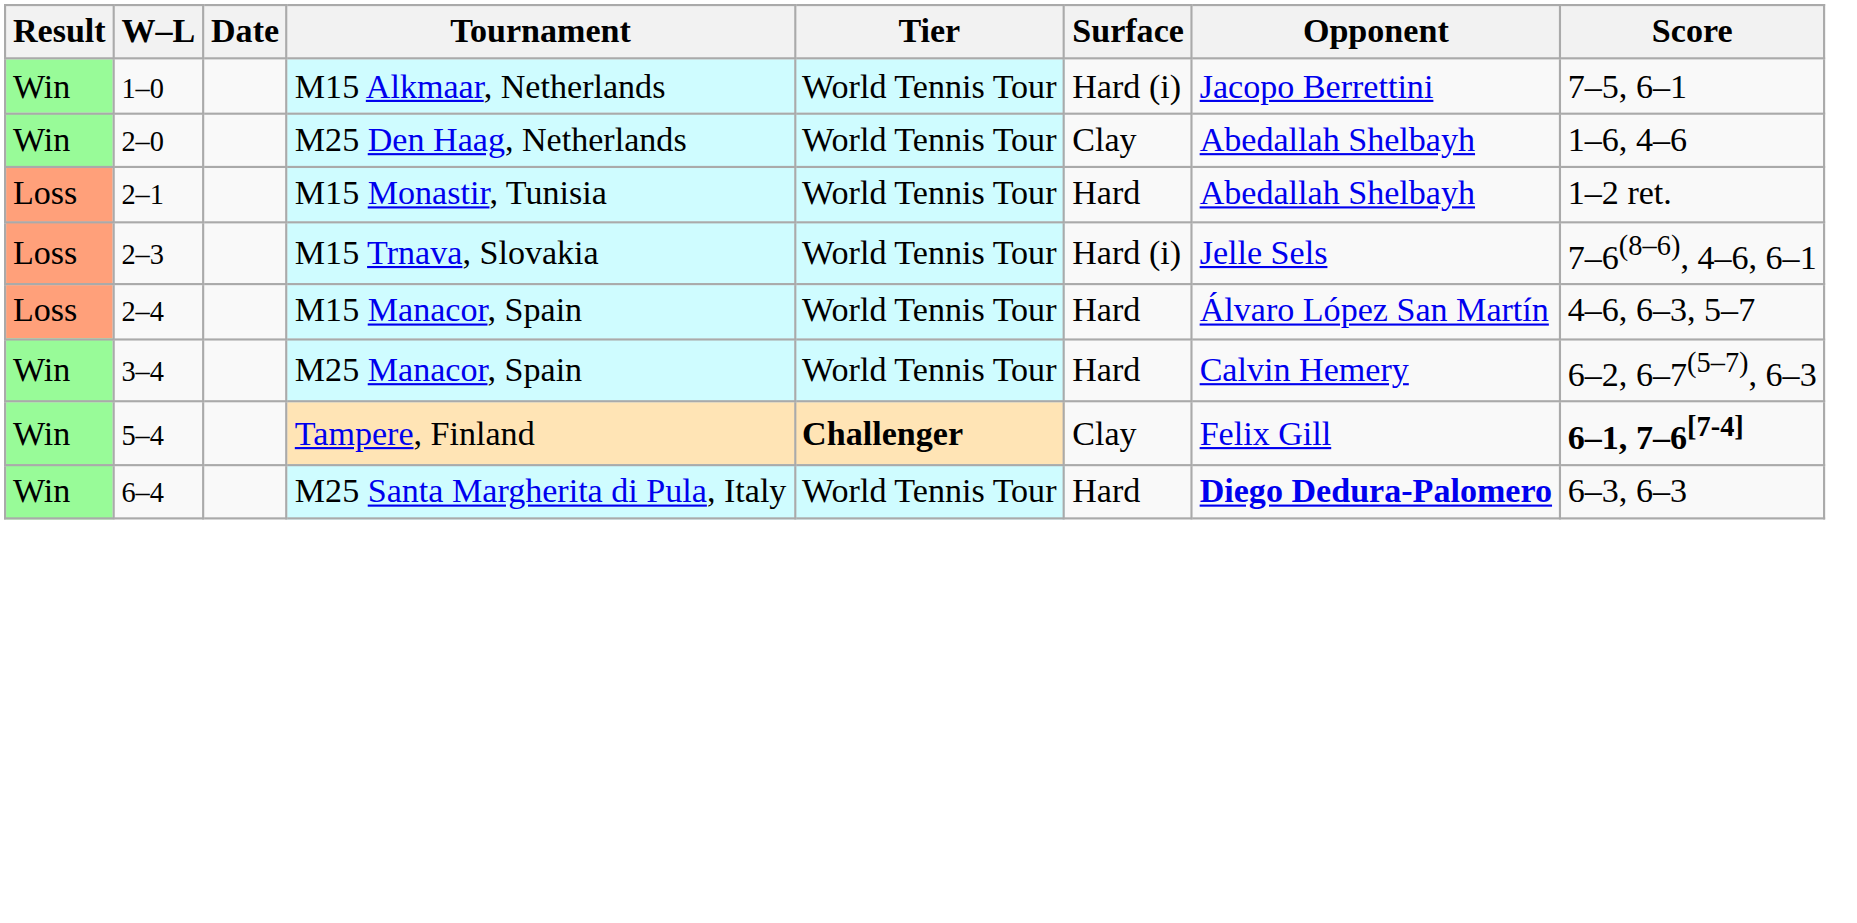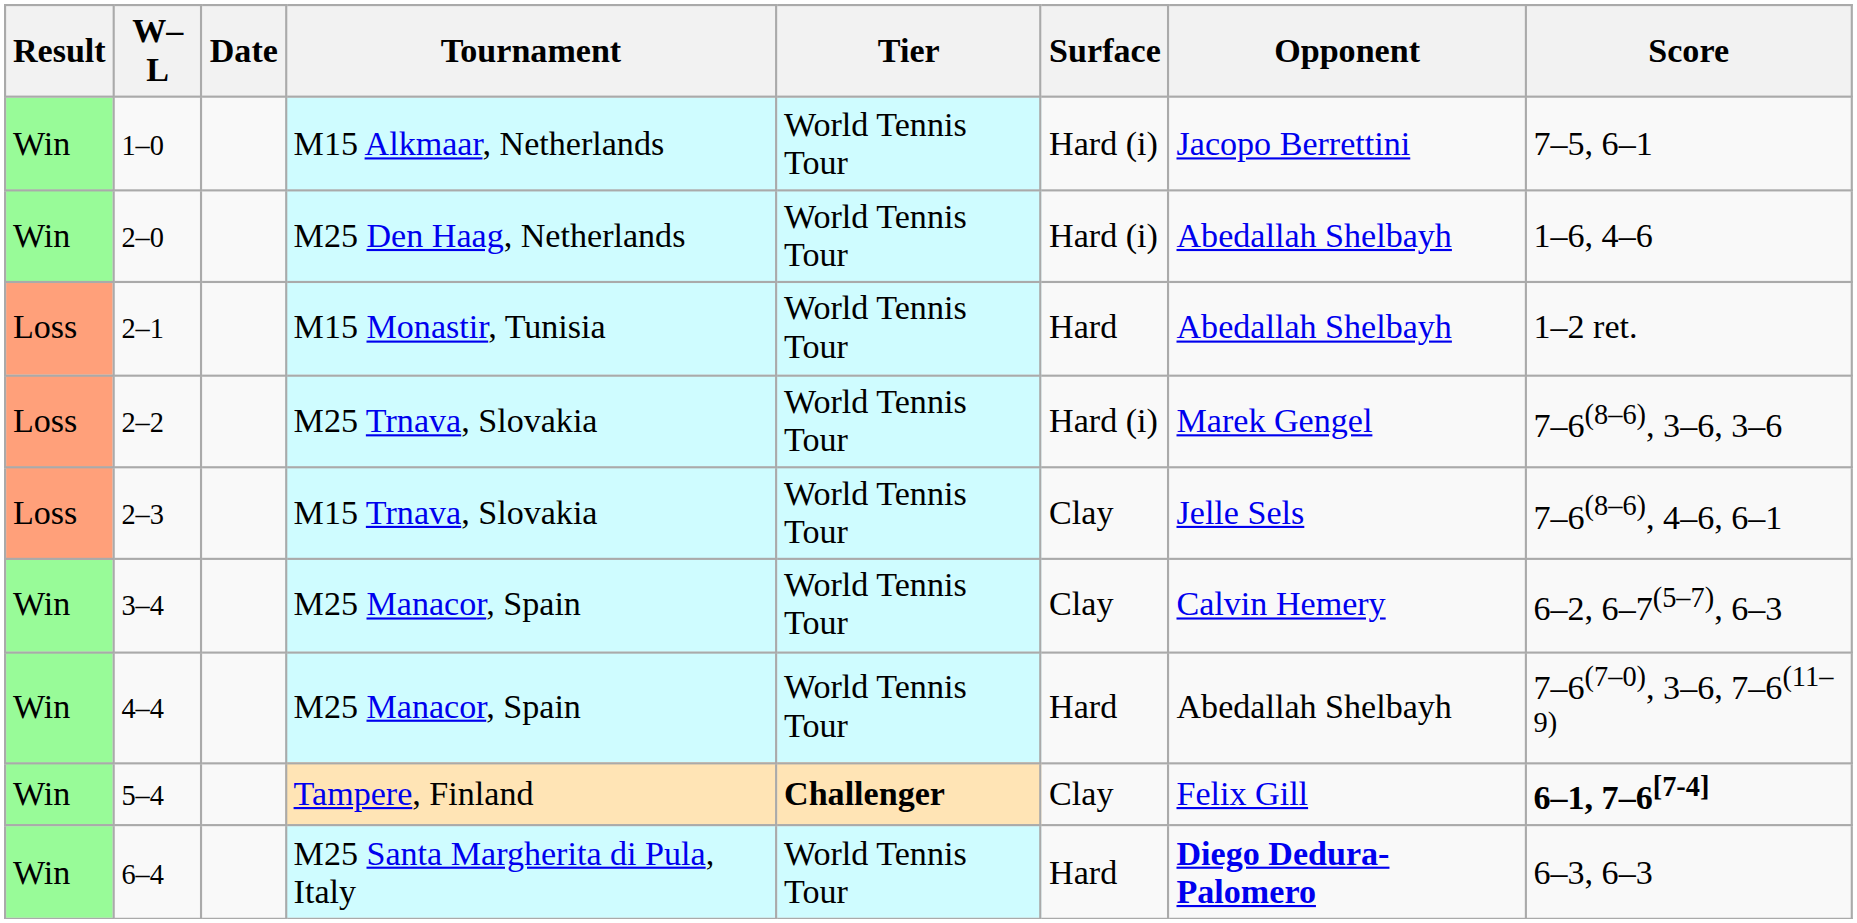M25 Den Haag, Netherlands | Surface: Clay -> Hard (i)
+ row: Loss | 2–2 | M25 Trnava, Slovakia | World Tennis Tour | Hard (i) | Marek Gengel | 7–6(8–6), 3–6, 3–6
M15 Trnava, Slovakia | Surface: Hard (i) -> Clay
- row: Loss | 2–4 | M15 Manacor, Spain | World Tennis Tour | Hard | Álvaro López San Martín | 4–6, 6–3, 5–7
3–4 / M25 Manacor, Spain | Surface: Hard -> Clay
+ row: Win | 4–4 | M25 Manacor, Spain | World Tennis Tour | Hard | Abedallah Shelbayh | 7–6(7–0), 3–6, 7–6(11–9)
